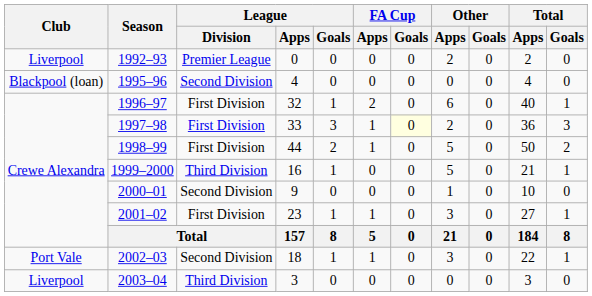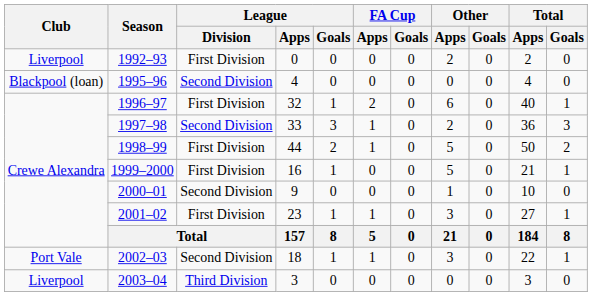1992–93 | League / Division: Premier League -> First Division
1997–98 | League / Division: First Division -> Second Division
1997–98 | FA Cup / Goals: lightyellow background -> no background
1999–2000 | League / Division: Third Division -> First Division
